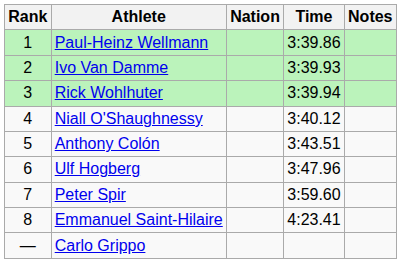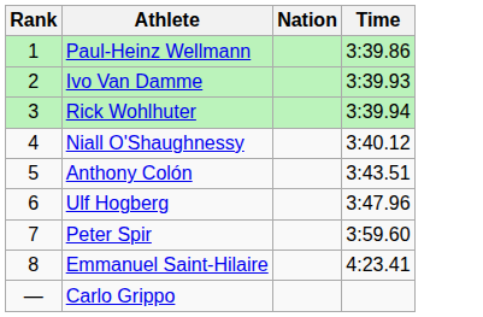- column: Notes
